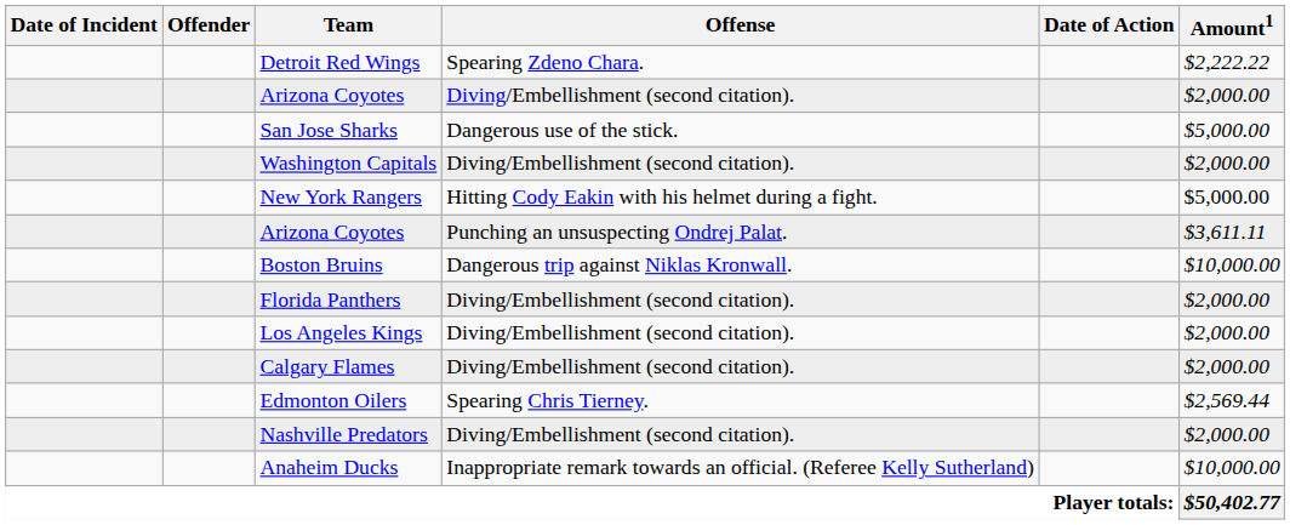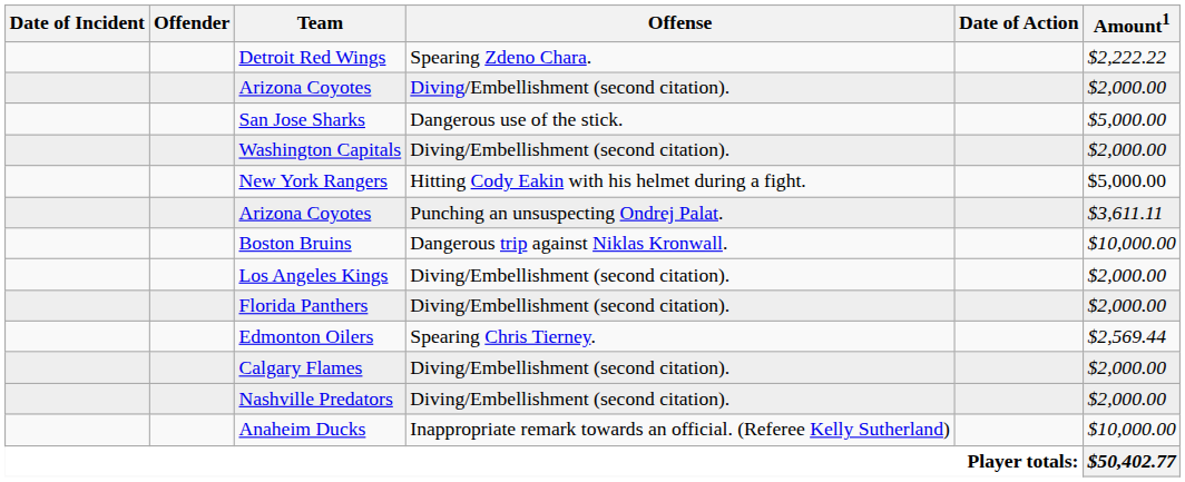rows swapped: Florida Panthers <-> Los Angeles Kings
rows swapped: Calgary Flames <-> Edmonton Oilers
